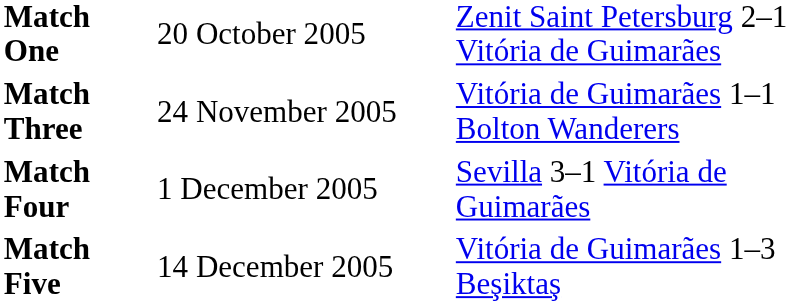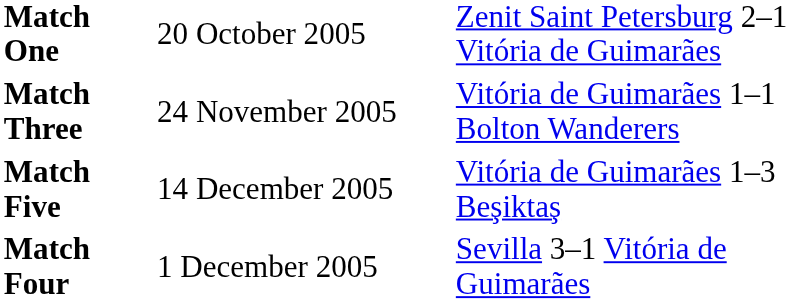rows swapped: Match Four <-> Match Five
